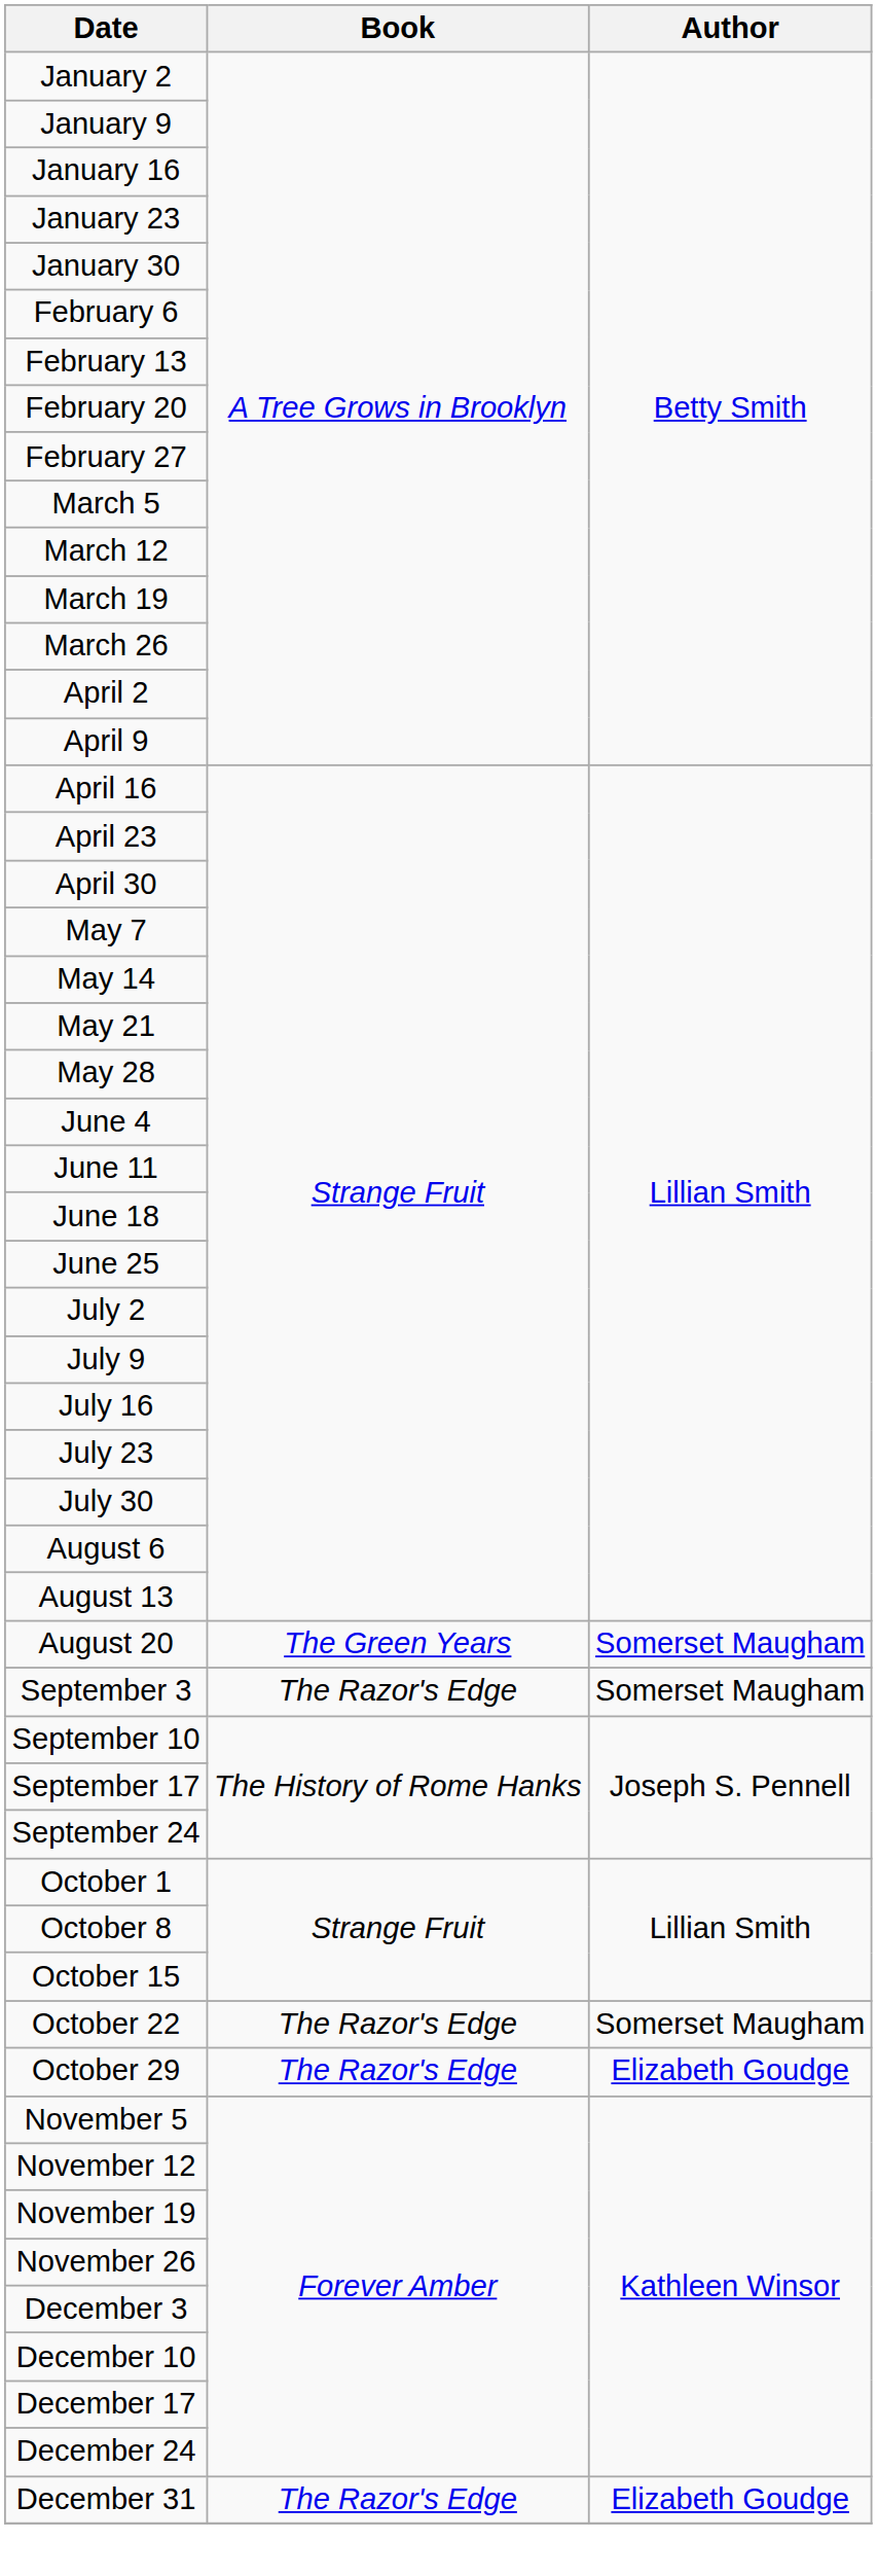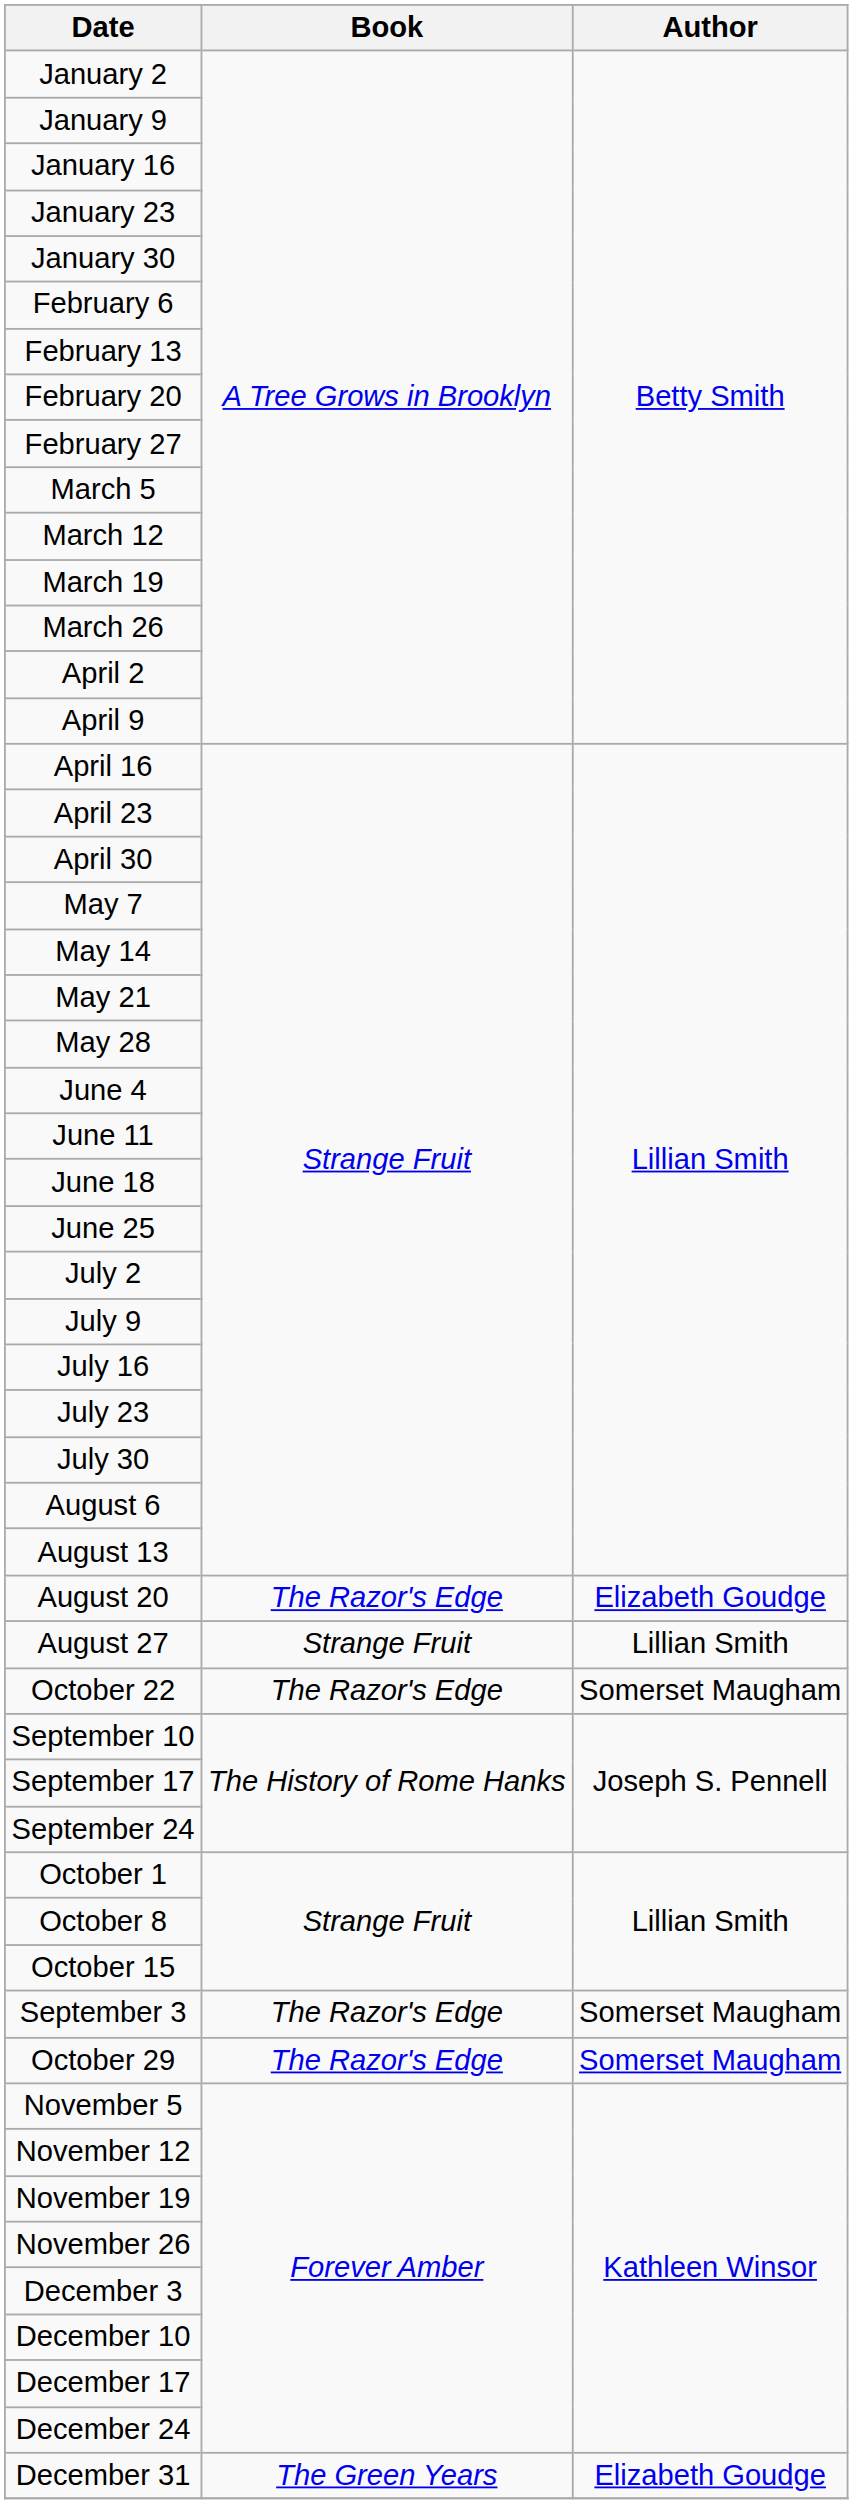August 20 | Book: The Green Years -> The Razor's Edge
August 20 | Author: Somerset Maugham -> Elizabeth Goudge
+ row: August 27 | Strange Fruit | Lillian Smith
rows swapped: September 3 <-> October 22
October 29 | Author: Elizabeth Goudge -> Somerset Maugham
December 31 | Book: The Razor's Edge -> The Green Years
